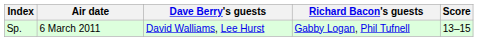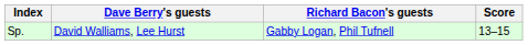- column: Air date | 6 March 2011
